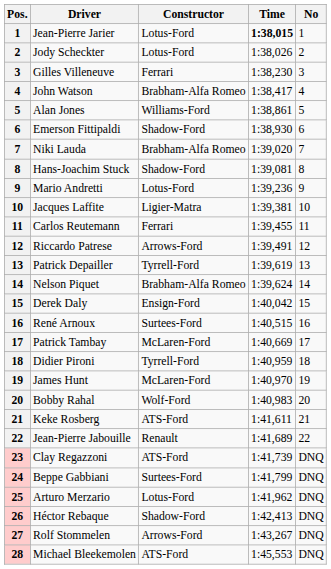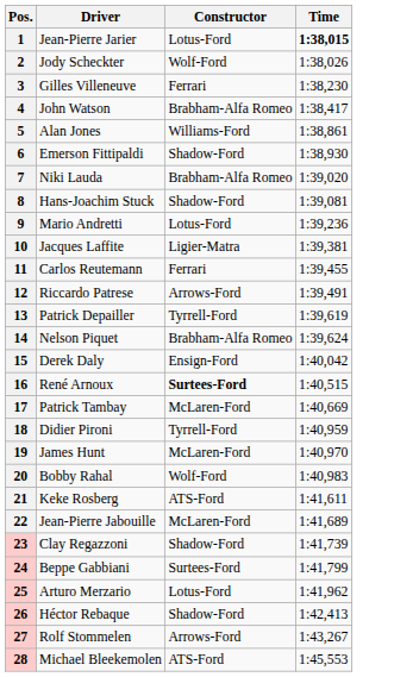- column: No | 1 | 2 | 3 | 4 | 5 | 6 | 7 | 8 | 9 | 10 | 11 | 12 | 13 | 14 | 15 | 16 | 17 | 18 | 19 | 20 | 21 | 22 | DNQ | DNQ | DNQ | DNQ | DNQ | DNQ
Jody Scheckter | Constructor: Lotus-Ford -> Wolf-Ford
René Arnoux | Constructor: normal -> bold
Jean-Pierre Jabouille | Constructor: Renault -> McLaren-Ford
Clay Regazzoni | Constructor: ATS-Ford -> Shadow-Ford
